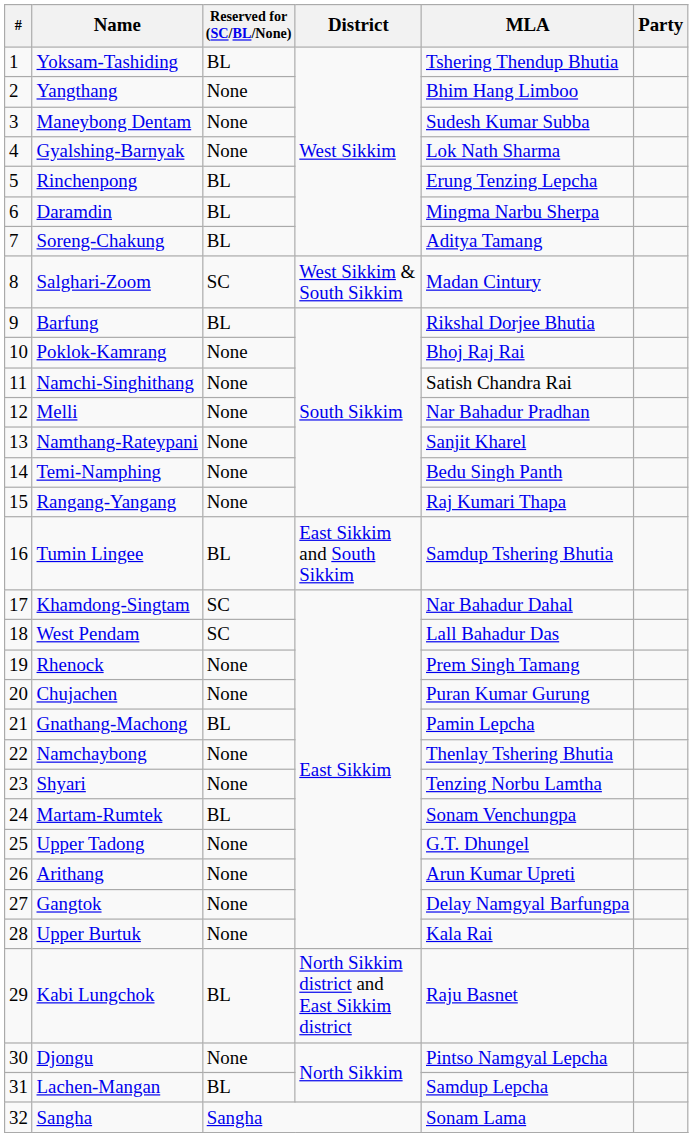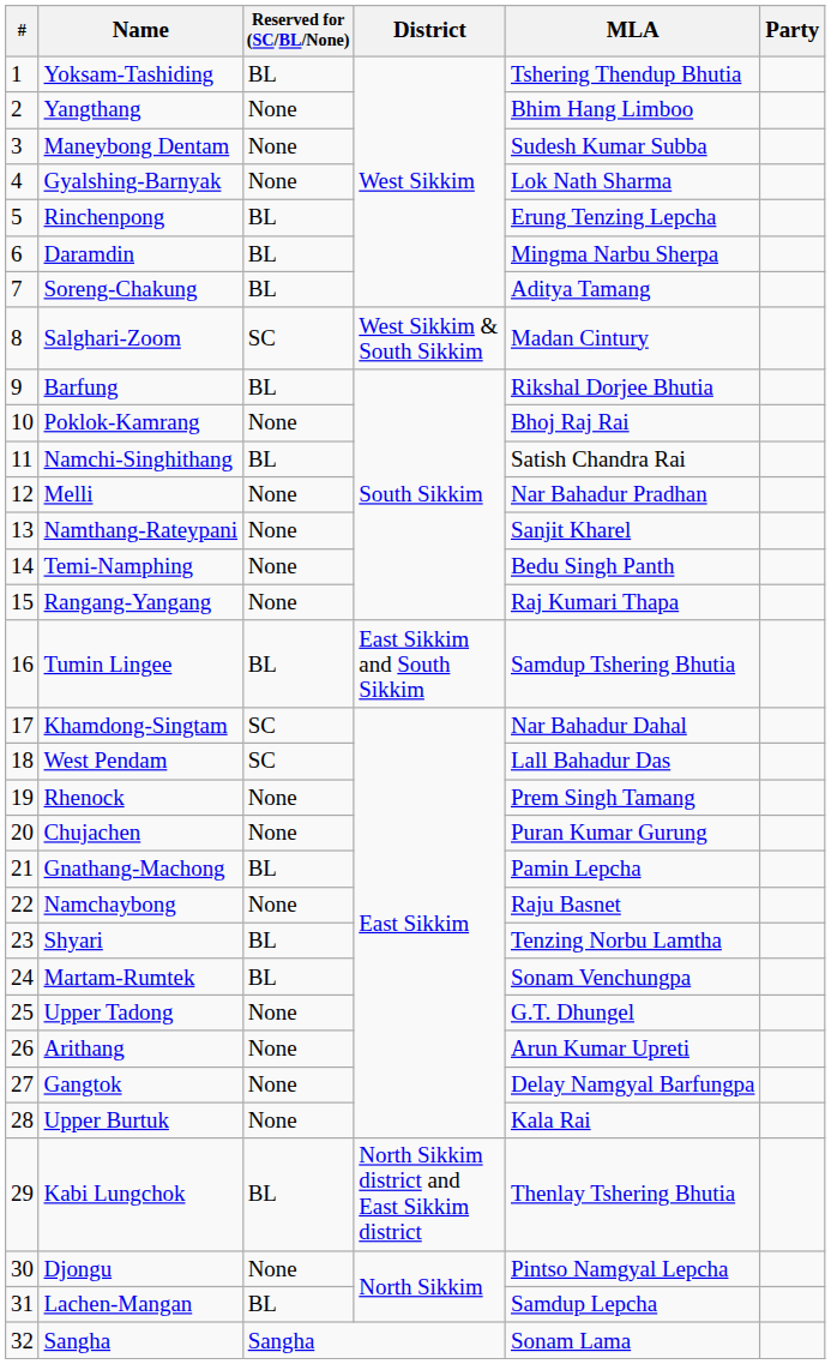Namchi-Singhithang | Reserved for (SC/BL/None): None -> BL
Namchaybong | MLA: Thenlay Tshering Bhutia -> Raju Basnet
Shyari | Reserved for (SC/BL/None): None -> BL
Kabi Lungchok | MLA: Raju Basnet -> Thenlay Tshering Bhutia
